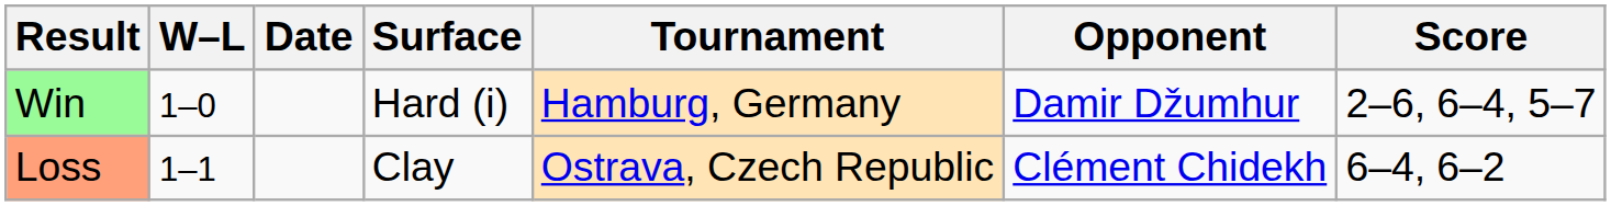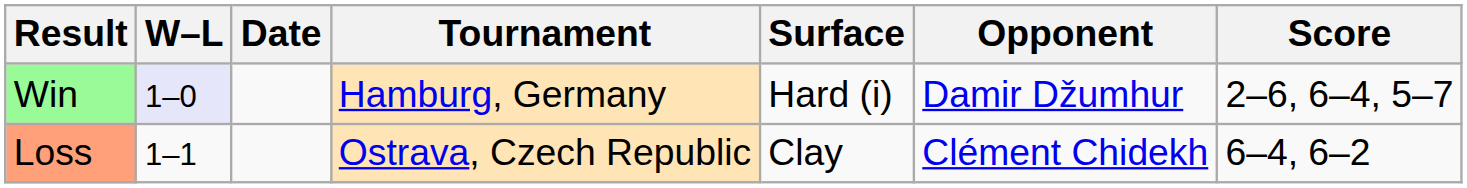columns swapped: Tournament <-> Surface
Win | W–L: no background -> lavender background
